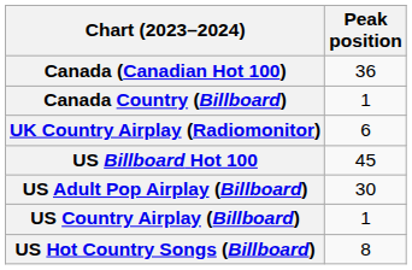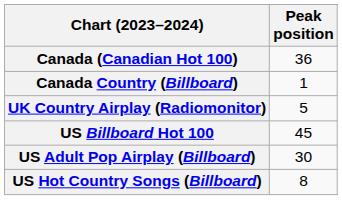UK Country Airplay (Radiomonitor) | Peak position: 6 -> 5
- row: US Country Airplay (Billboard) | 1
